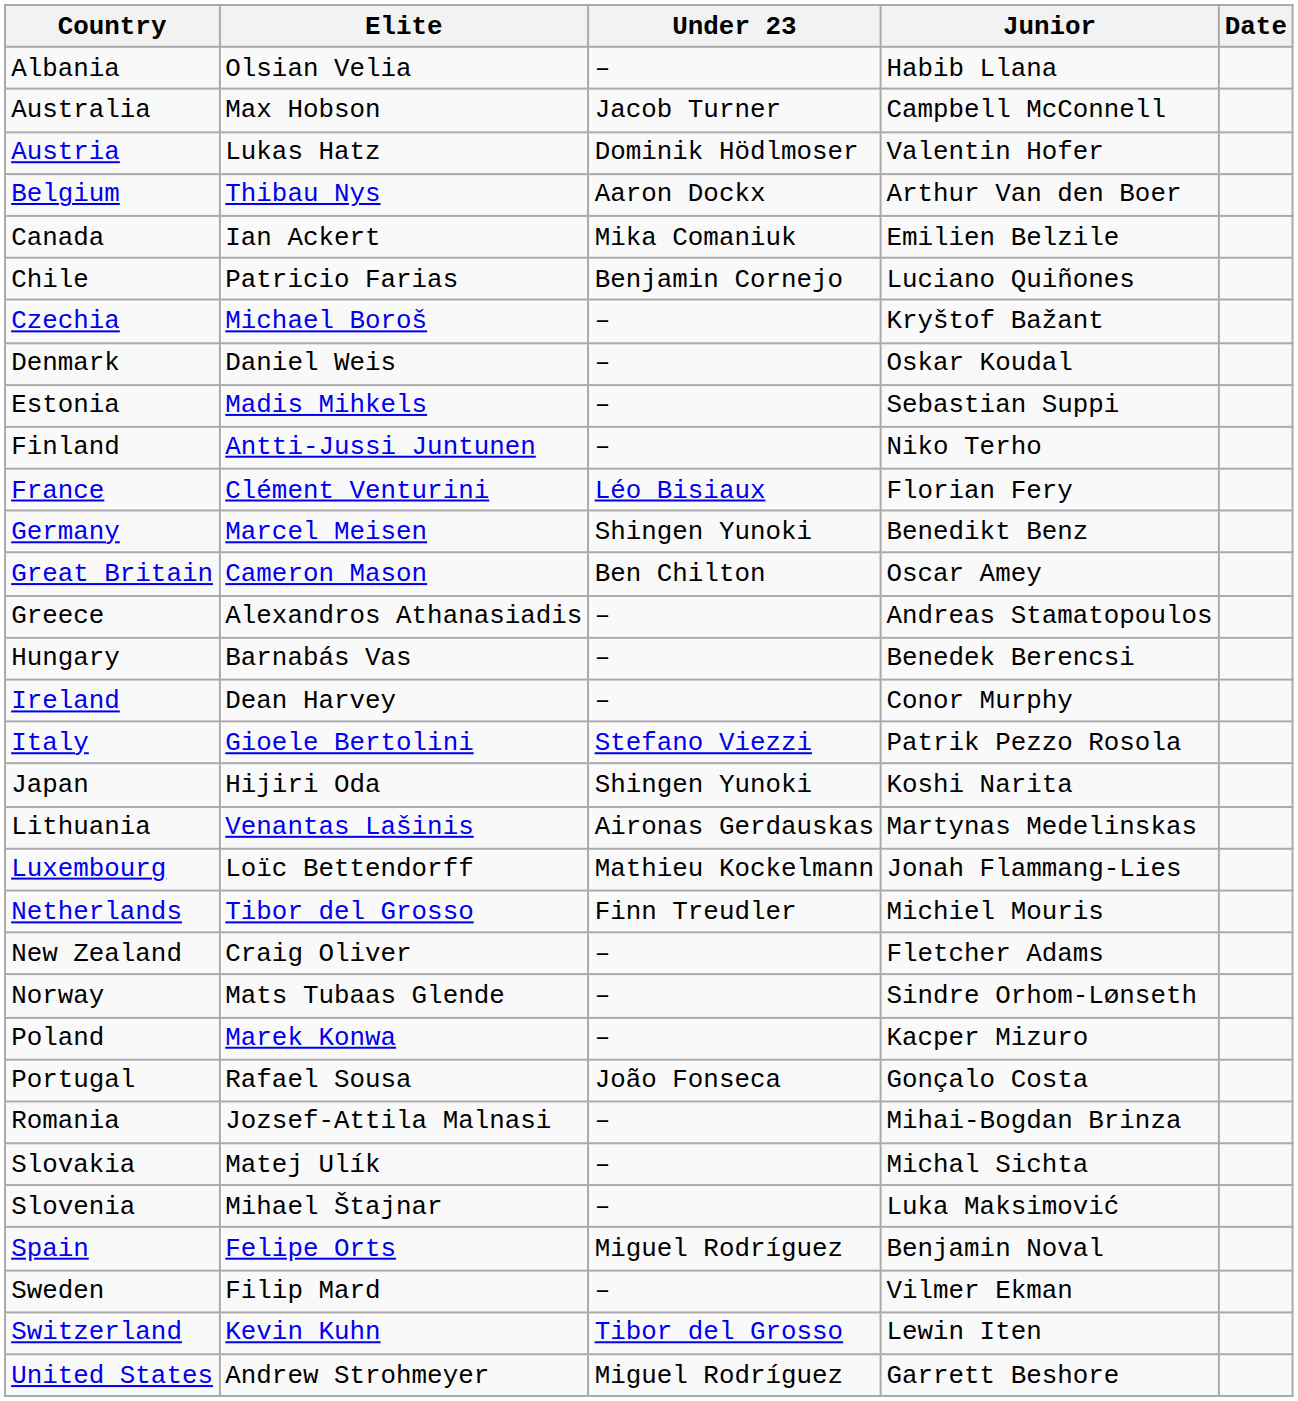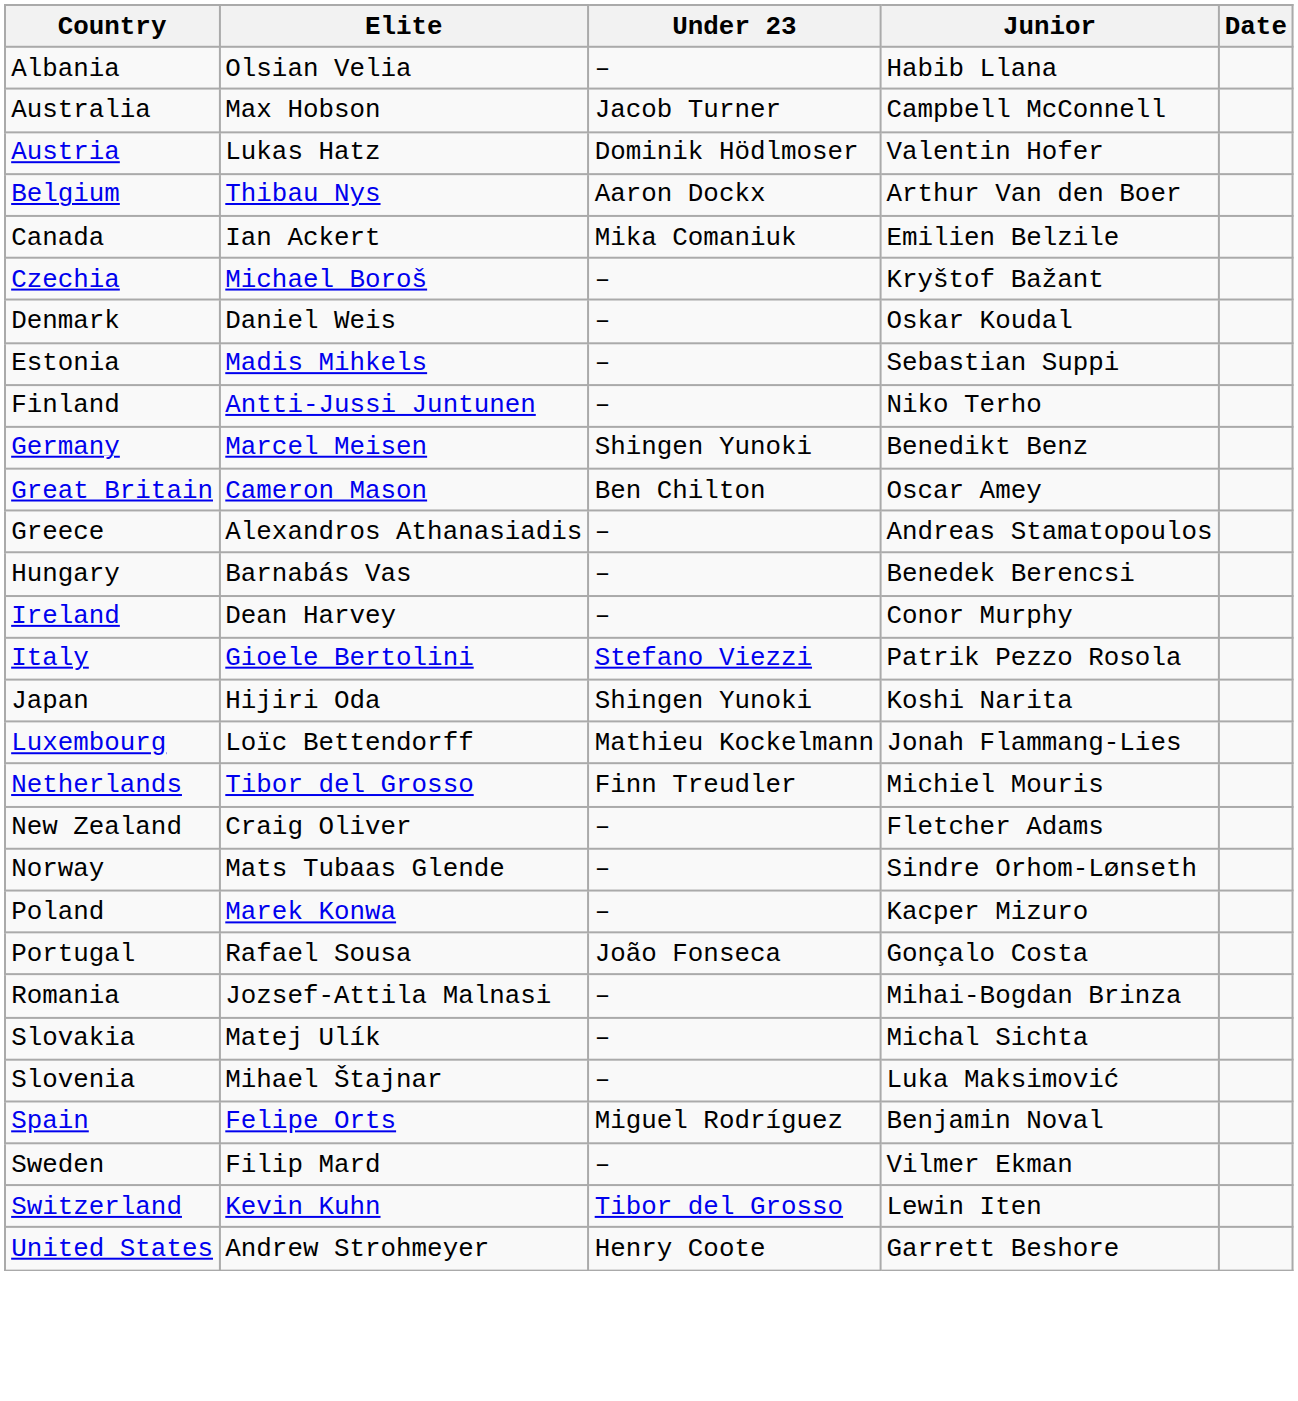- row: Chile | Patricio Farias | Benjamin Cornejo | Luciano Quiñones
- row: France | Clément Venturini | Léo Bisiaux | Florian Fery
- row: Lithuania | Venantas Lašinis | Aironas Gerdauskas | Martynas Medelinskas
United States | Under 23: Miguel Rodríguez -> Henry Coote
